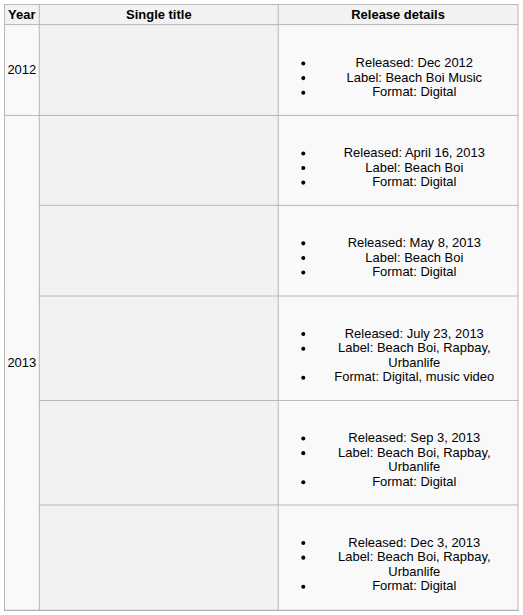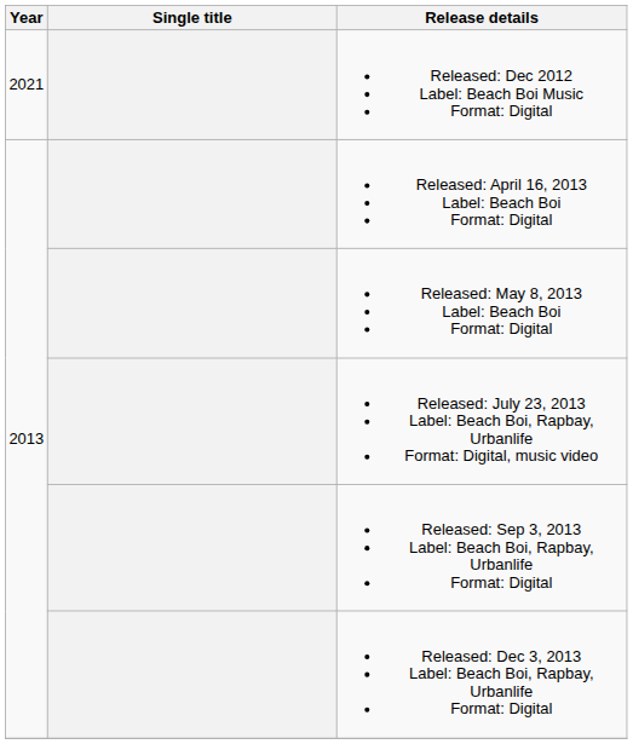Released: Dec 2012 Label: Beach Boi Music Format: Digital | Year: 2012 -> 2021
